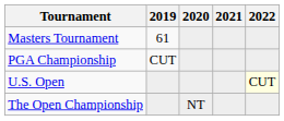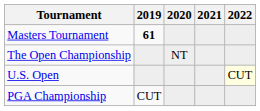Masters Tournament | 2019: normal -> bold
rows swapped: PGA Championship <-> The Open Championship
